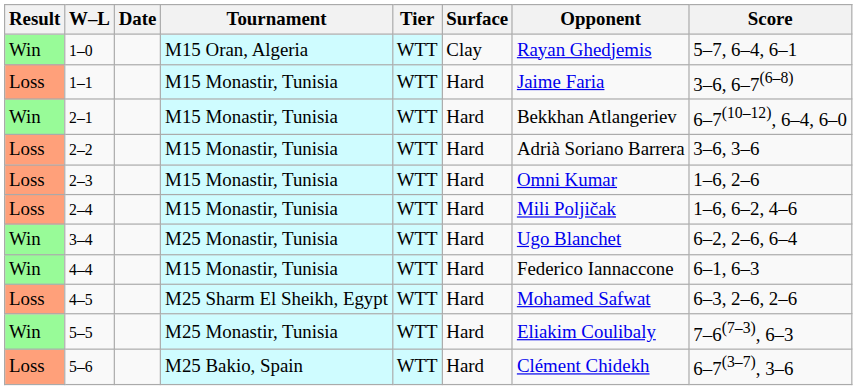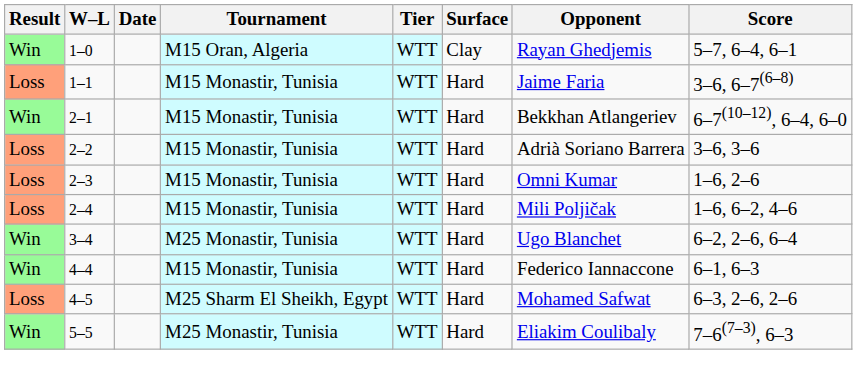- row: Loss | 5–6 | M25 Bakio, Spain | WTT | Hard | Clément Chidekh | 6–7(3–7), 3–6
